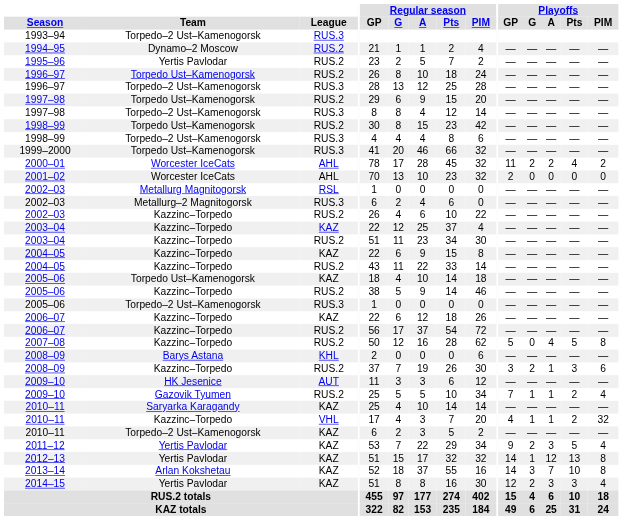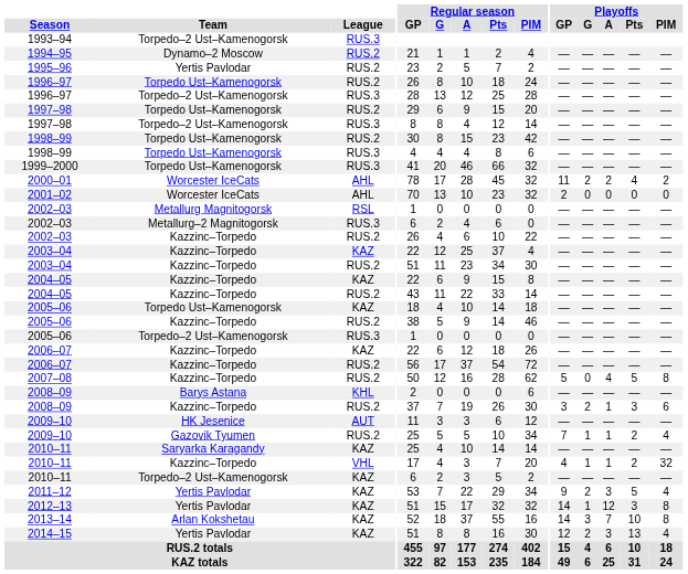1998–99 / RUS.3 | Team: Torpedo–2 Ust–Kamenogorsk -> Torpedo Ust–Kamenogorsk
2012–13 | Playoffs / Pts: 13 -> 3
2014–15 | Playoffs / Pts: 3 -> 13
